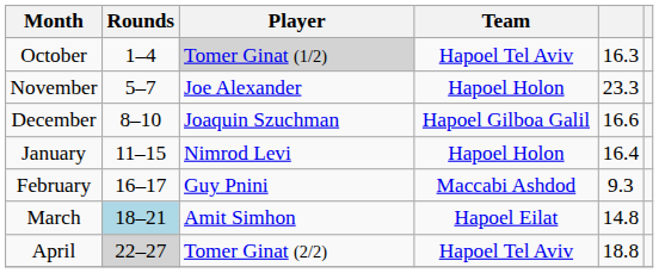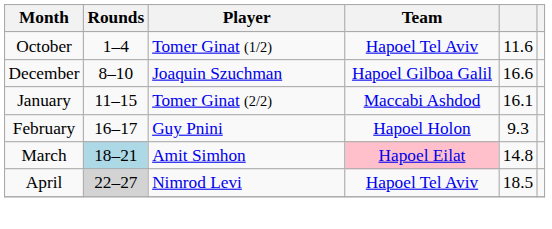October | Player: lightgrey background -> no background
October | column 5: 16.3 -> 11.6
- row: November | 5–7 | Joe Alexander | Hapoel Holon | 23.3
January | Player: Nimrod Levi -> Tomer Ginat (2/2)
January | Team: Hapoel Holon -> Maccabi Ashdod
January | column 5: 16.4 -> 16.1
February | Team: Maccabi Ashdod -> Hapoel Holon
March | Team: no background -> pink background
April | Player: Tomer Ginat (2/2) -> Nimrod Levi
April | column 5: 18.8 -> 18.5
